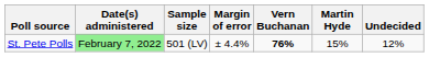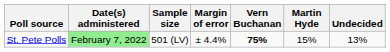St. Pete Polls | Vern Buchanan: 76% -> 75%
St. Pete Polls | Undecided: 12% -> 13%
